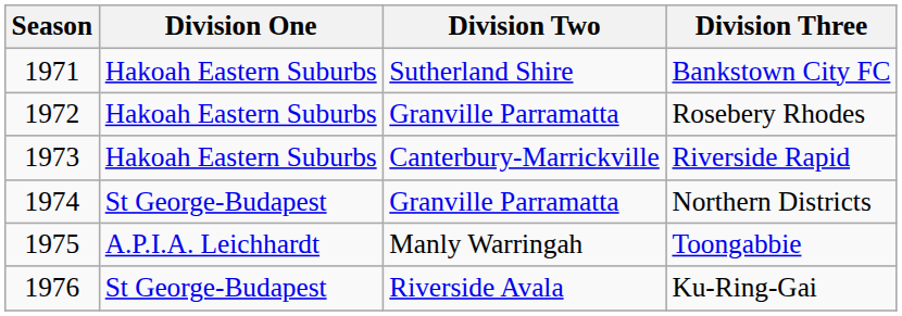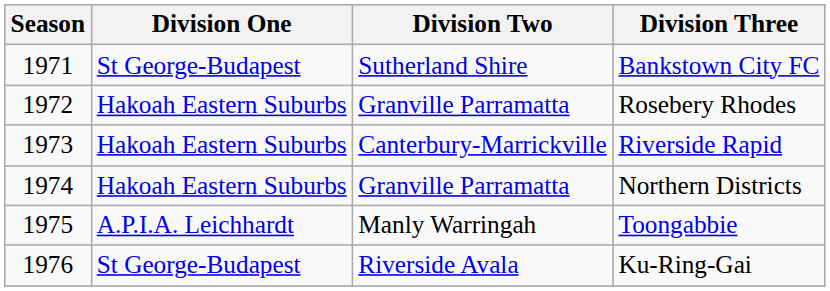Bankstown City FC | Division One: Hakoah Eastern Suburbs -> St George-Budapest
Northern Districts | Division One: St George-Budapest -> Hakoah Eastern Suburbs
